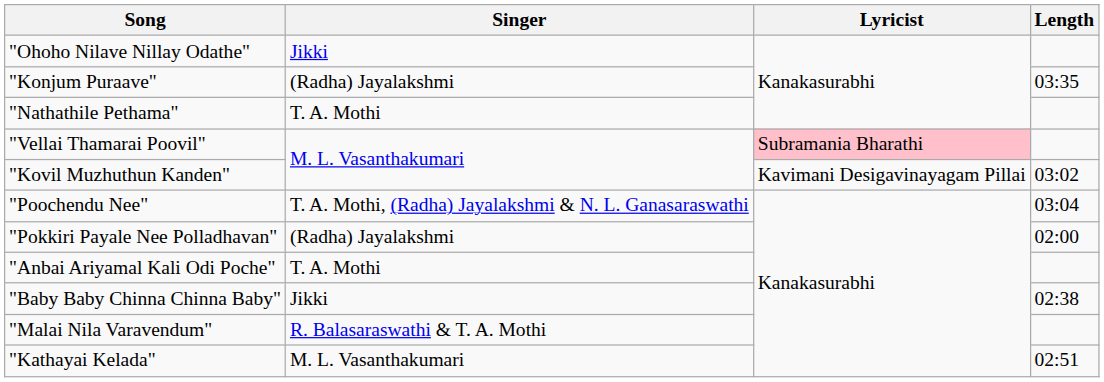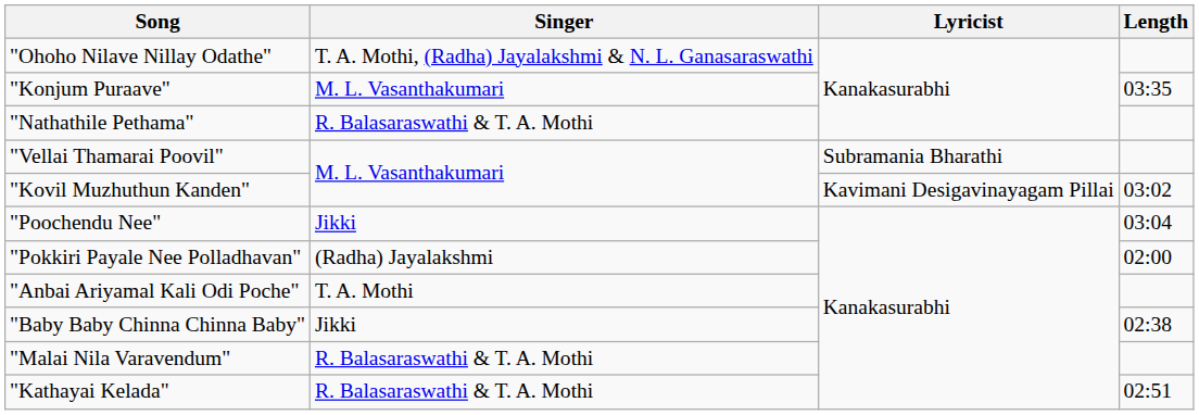"Ohoho Nilave Nillay Odathe" | Singer: Jikki -> T. A. Mothi, (Radha) Jayalakshmi & N. L. Ganasaraswathi
"Konjum Puraave" | Singer: (Radha) Jayalakshmi -> M. L. Vasanthakumari
"Nathathile Pethama" | Singer: T. A. Mothi -> R. Balasaraswathi & T. A. Mothi
"Vellai Thamarai Poovil" | Lyricist: pink background -> no background
"Poochendu Nee" | Singer: T. A. Mothi, (Radha) Jayalakshmi & N. L. Ganasaraswathi -> Jikki
"Kathayai Kelada" | Singer: M. L. Vasanthakumari -> R. Balasaraswathi & T. A. Mothi
